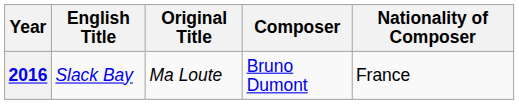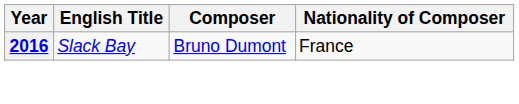- column: Original Title | Ma Loute
